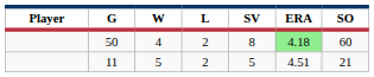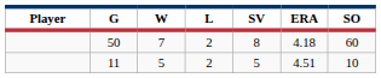50 | W: 4 -> 7
50 | ERA: lightgreen background -> no background
11 | SO: 21 -> 10
